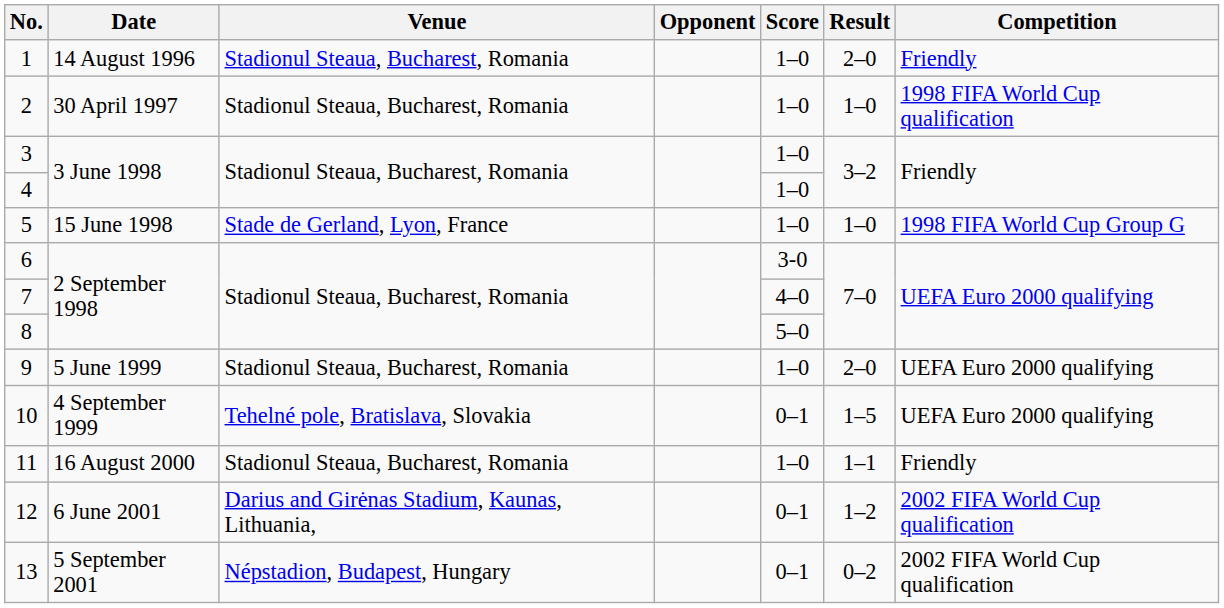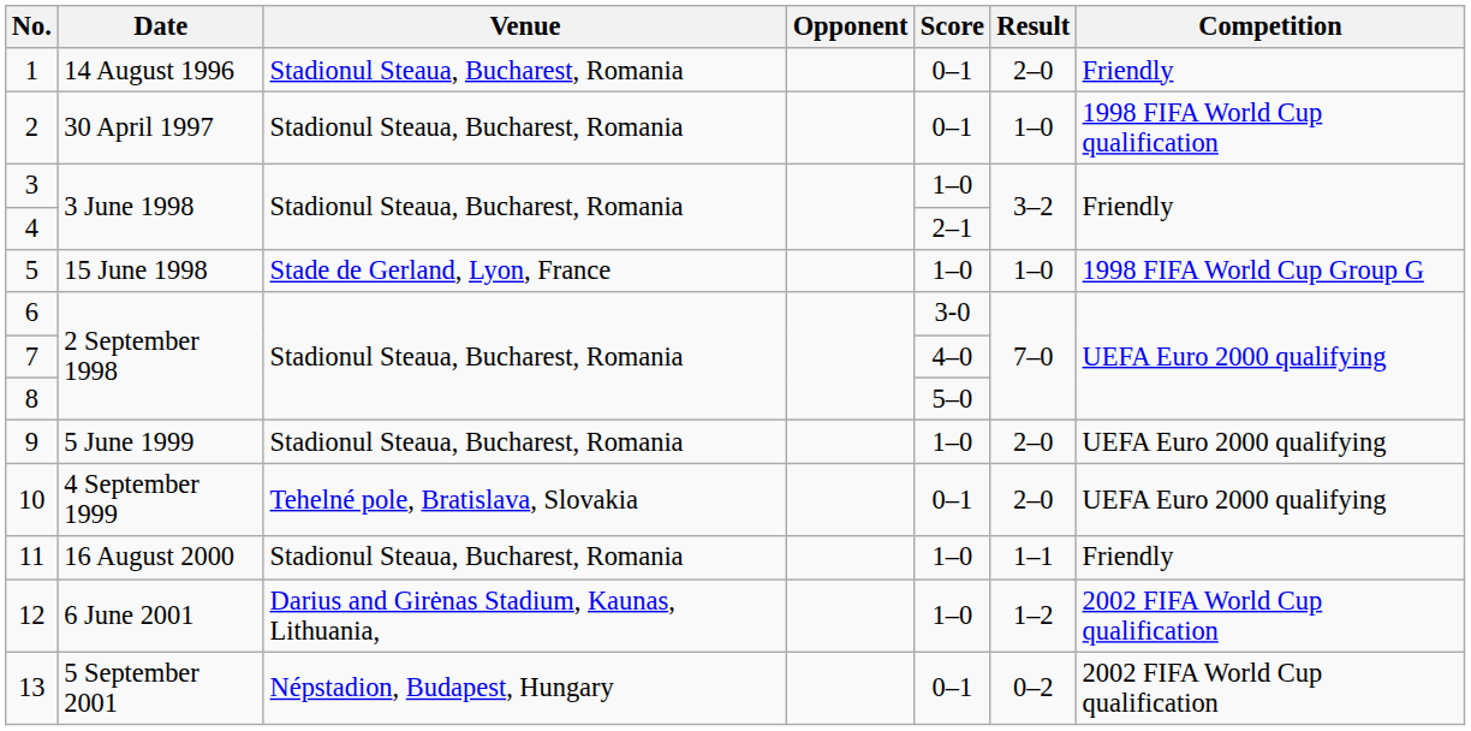1 | Score: 1–0 -> 0–1
2 | Score: 1–0 -> 0–1
4 | Score: 1–0 -> 2–1
10 | Result: 1–5 -> 2–0
12 | Score: 0–1 -> 1–0
